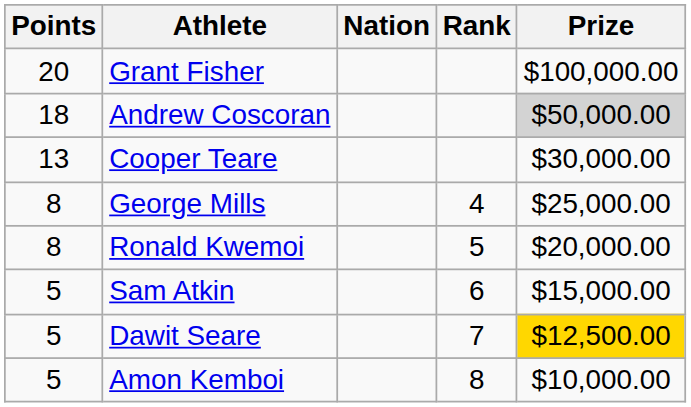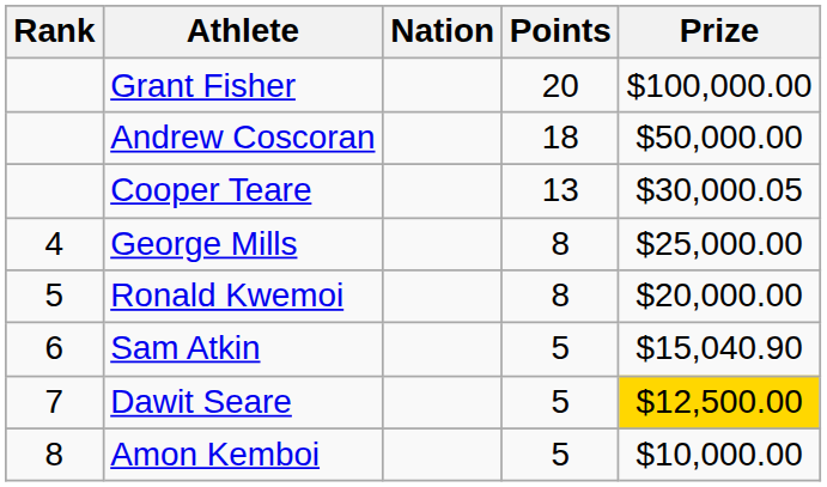columns swapped: Rank <-> Points
Andrew Coscoran | Prize: lightgrey background -> no background
Cooper Teare | Prize: $30,000.00 -> $30,000.05
Sam Atkin | Prize: $15,000.00 -> $15,040.90
